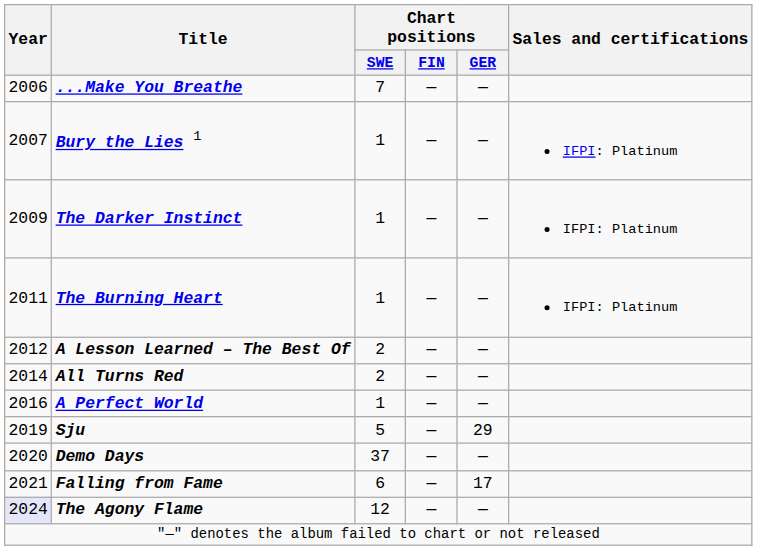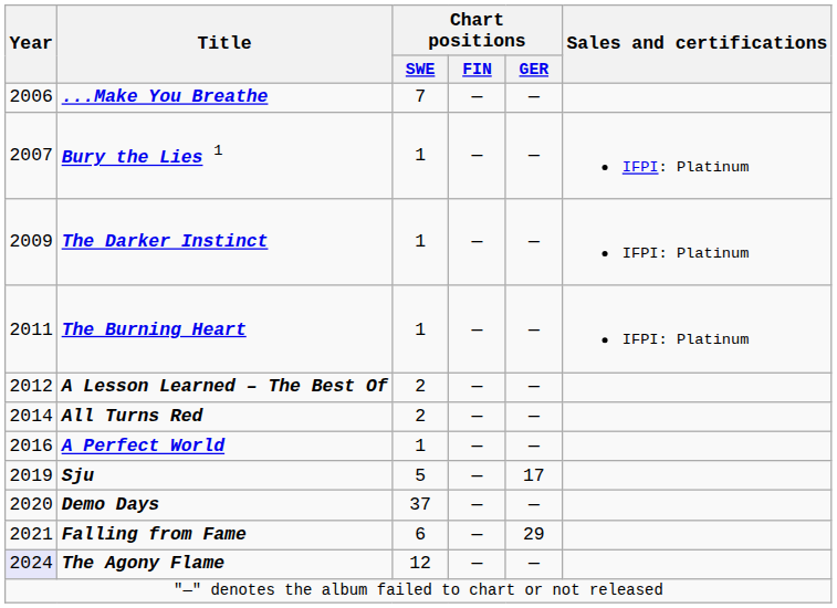Sju | Chart positions / GER: 29 -> 17
Falling from Fame | Chart positions / GER: 17 -> 29
